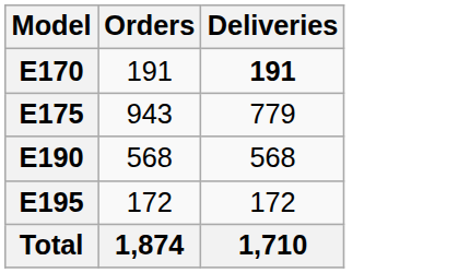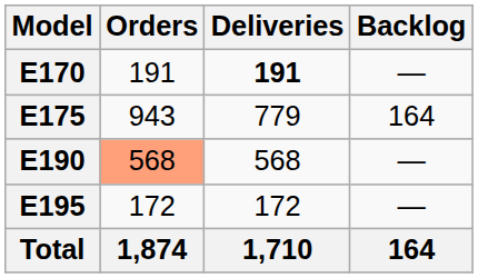+ column: Backlog | — | 164 | — | — | 164
E190 | Orders: no background -> lightsalmon background
